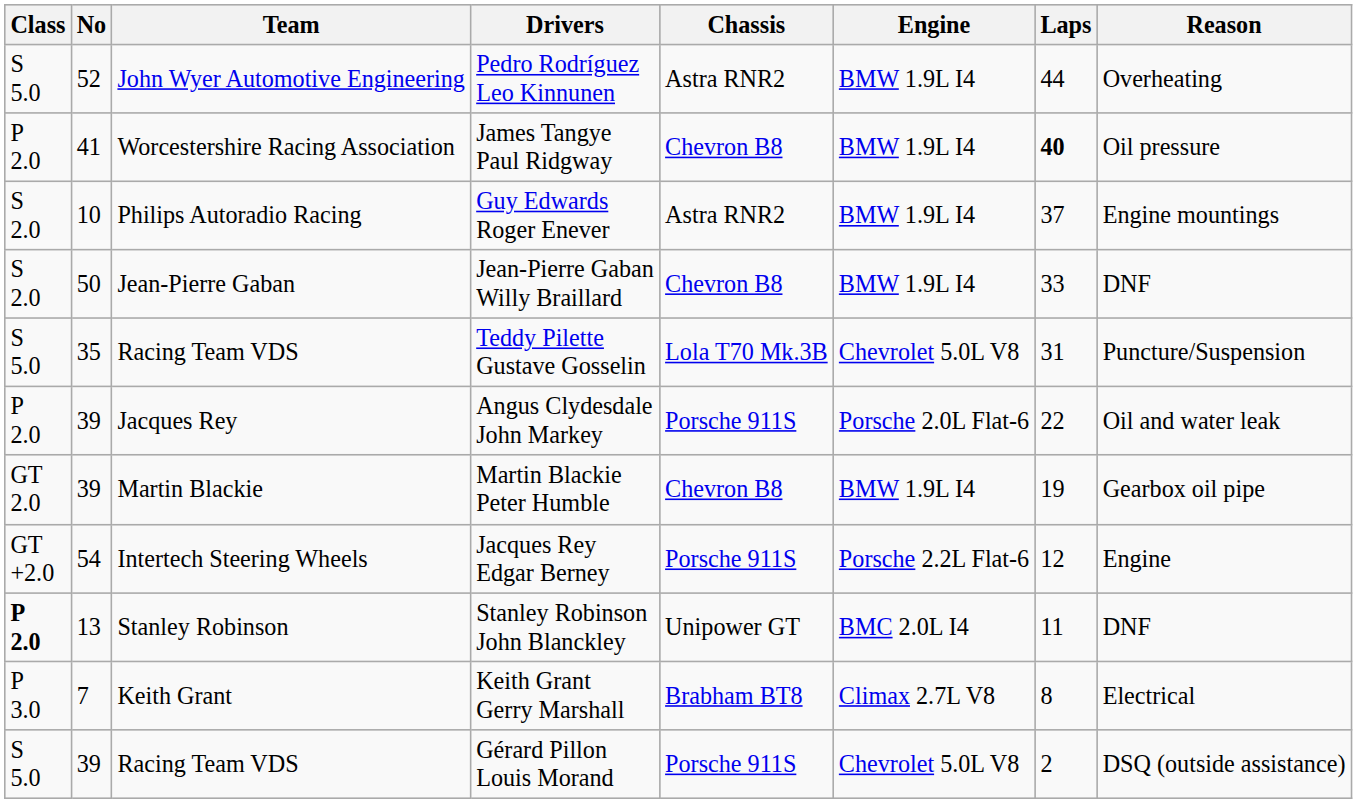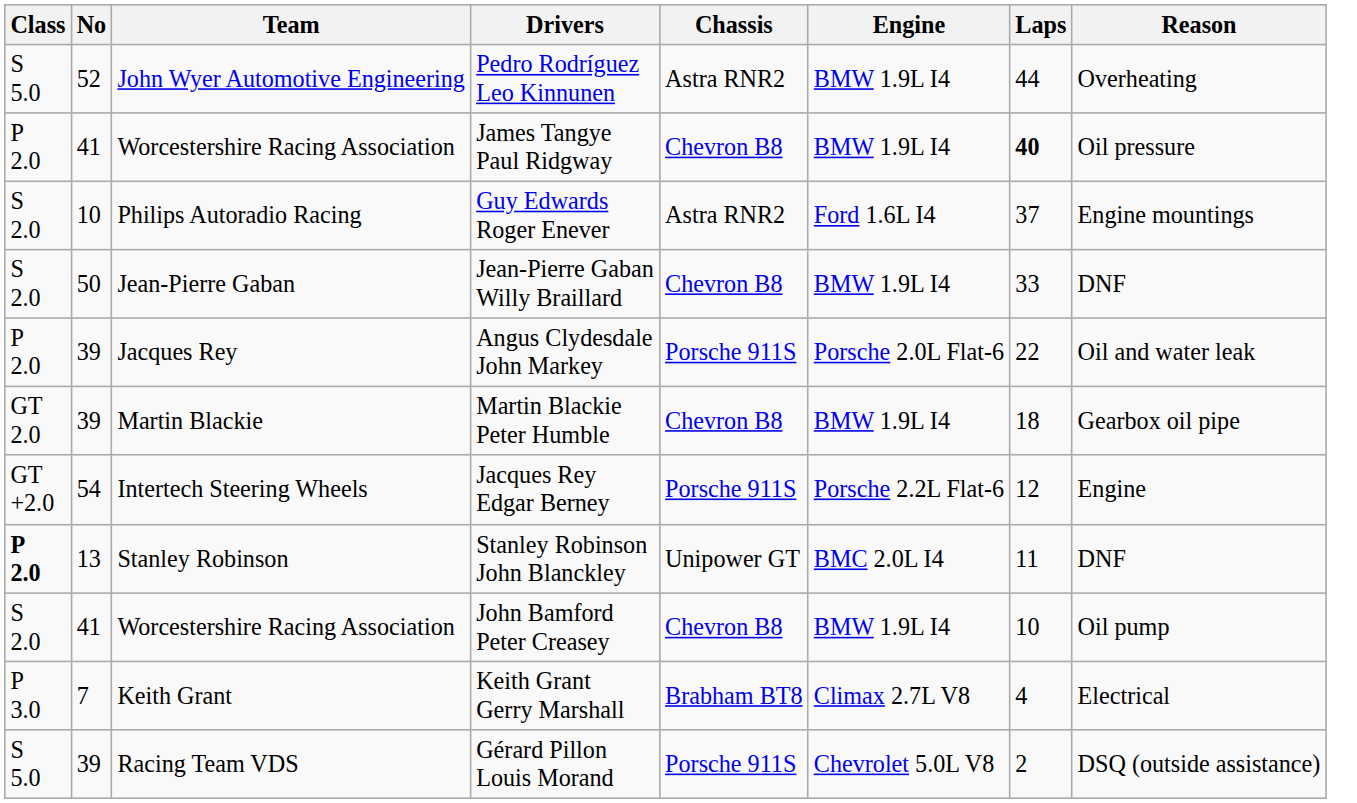Guy Edwards Roger Enever | Engine: BMW 1.9L I4 -> Ford 1.6L I4
- row: S 5.0 | 35 | Racing Team VDS | Teddy Pilette Gustave Gosselin | Lola T70 Mk.3B | Chevrolet 5.0L V8 | 31 | Puncture/Suspension
Martin Blackie Peter Humble | Laps: 19 -> 18
+ row: S 2.0 | 41 | Worcestershire Racing Association | John Bamford Peter Creasey | Chevron B8 | BMW 1.9L I4 | 10 | Oil pump
Keith Grant Gerry Marshall | Laps: 8 -> 4
